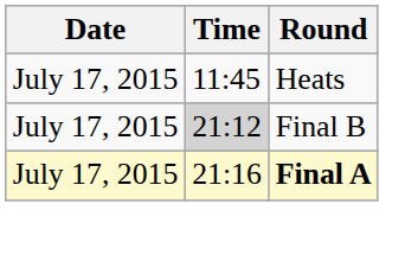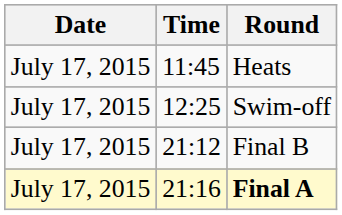+ row: July 17, 2015 | 12:25 | Swim-off
Final B | Time: lightgrey background -> no background
